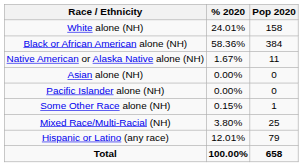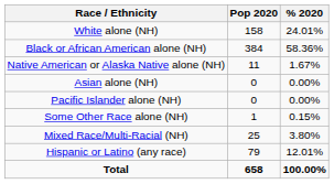columns swapped: Pop 2020 <-> % 2020
